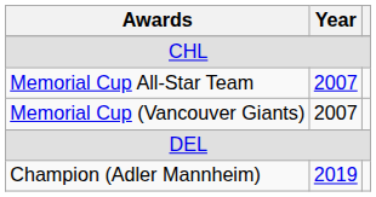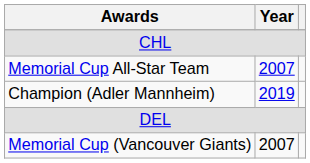rows swapped: Memorial Cup (Vancouver Giants) <-> Champion (Adler Mannheim)
